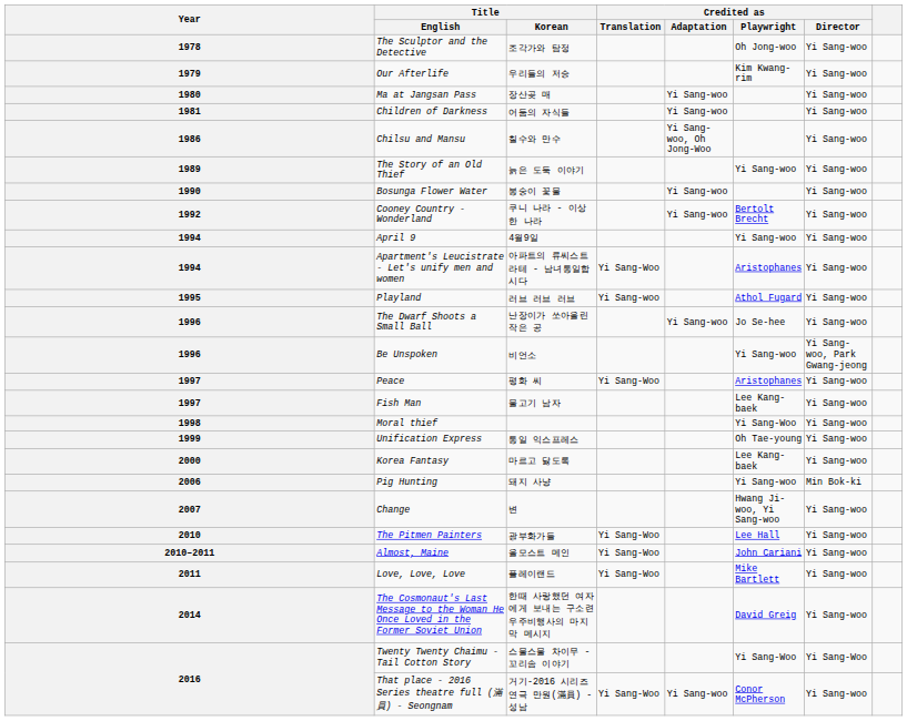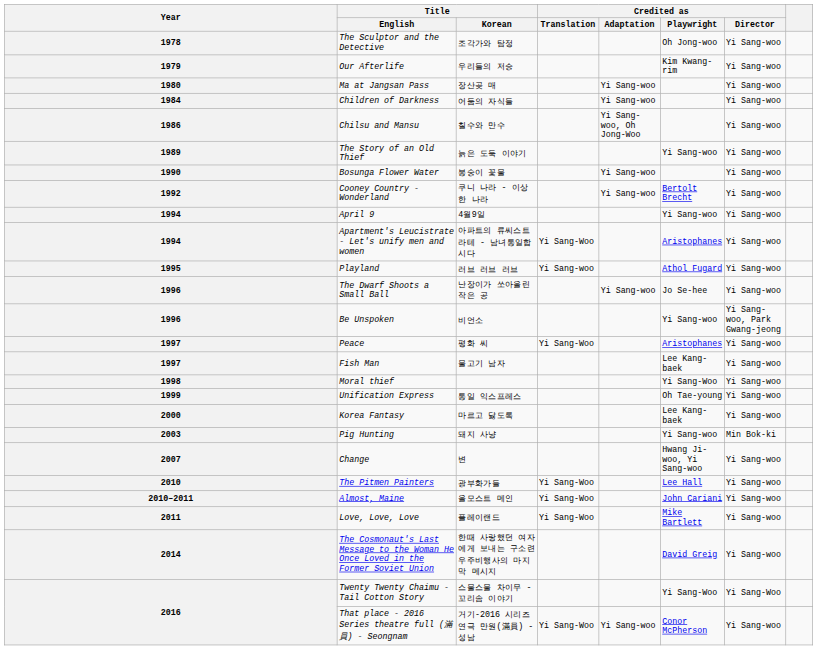Children of Darkness | Year: 1981 -> 1984
Pig Hunting | Year: 2006 -> 2003
